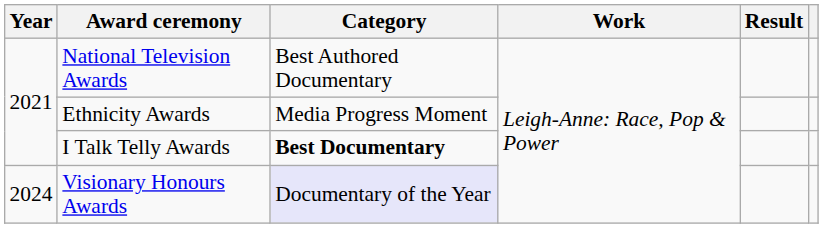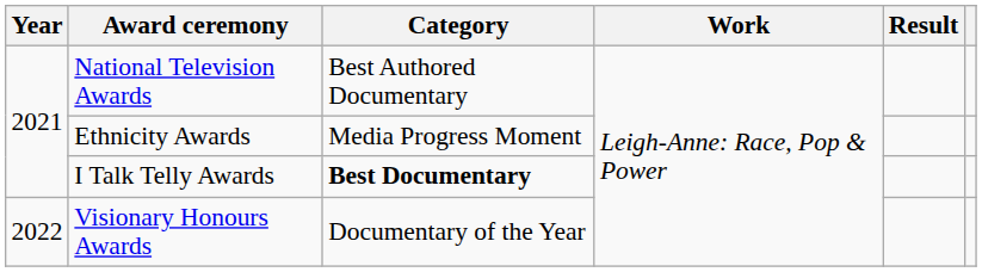Visionary Honours Awards | Year: 2024 -> 2022
Visionary Honours Awards | Category: lavender background -> no background
